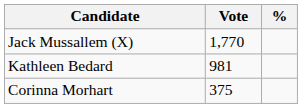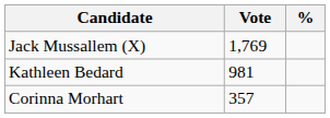Jack Mussallem (X) | Vote: 1,770 -> 1,769
Corinna Morhart | Vote: 375 -> 357
